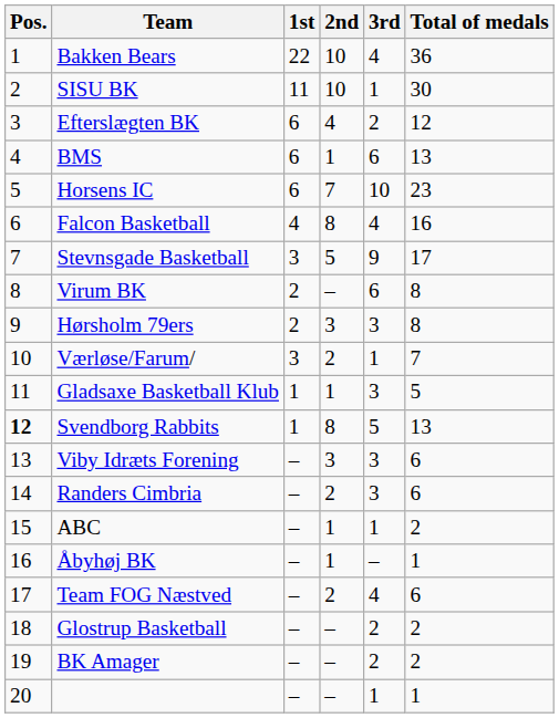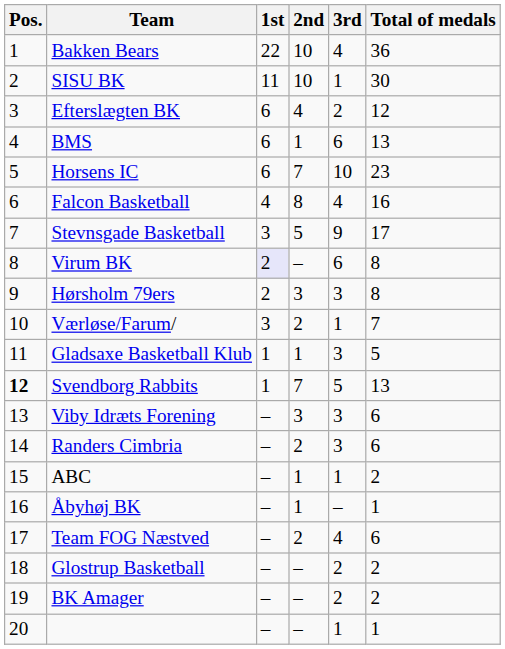Virum BK | 1st: no background -> lavender background
Svendborg Rabbits | 2nd: 8 -> 7
